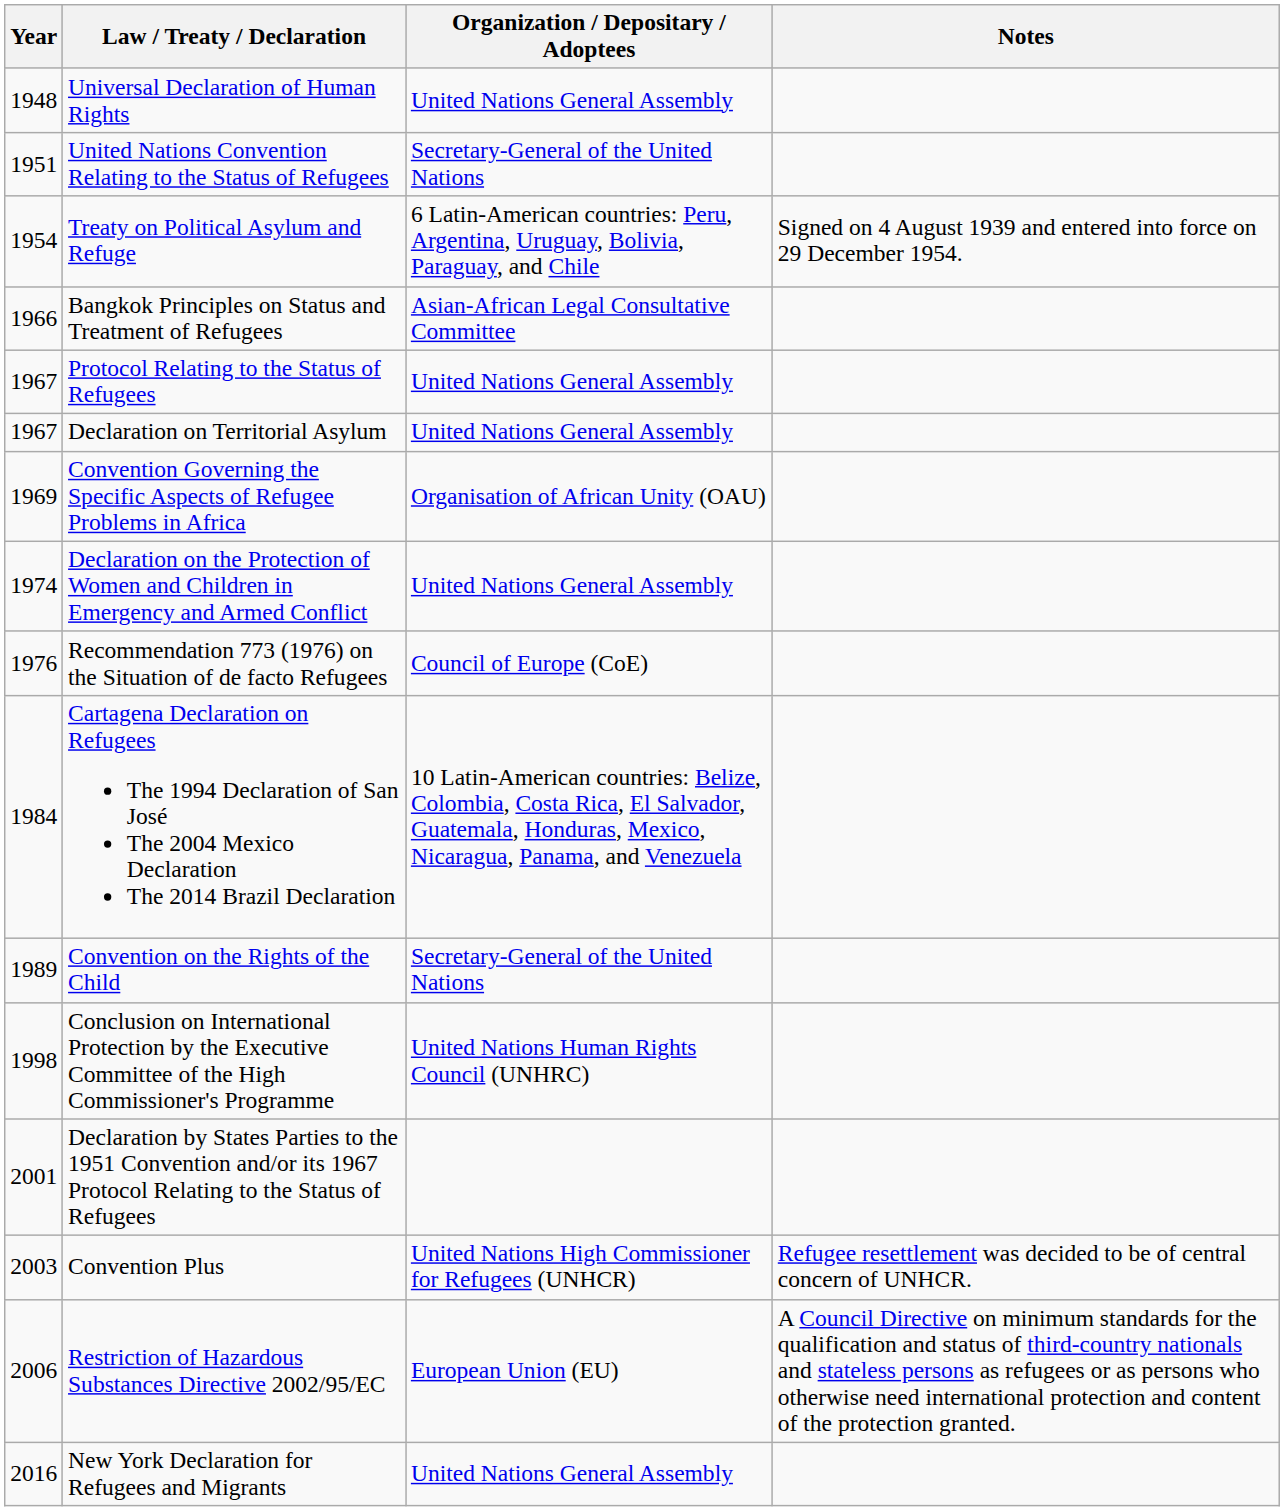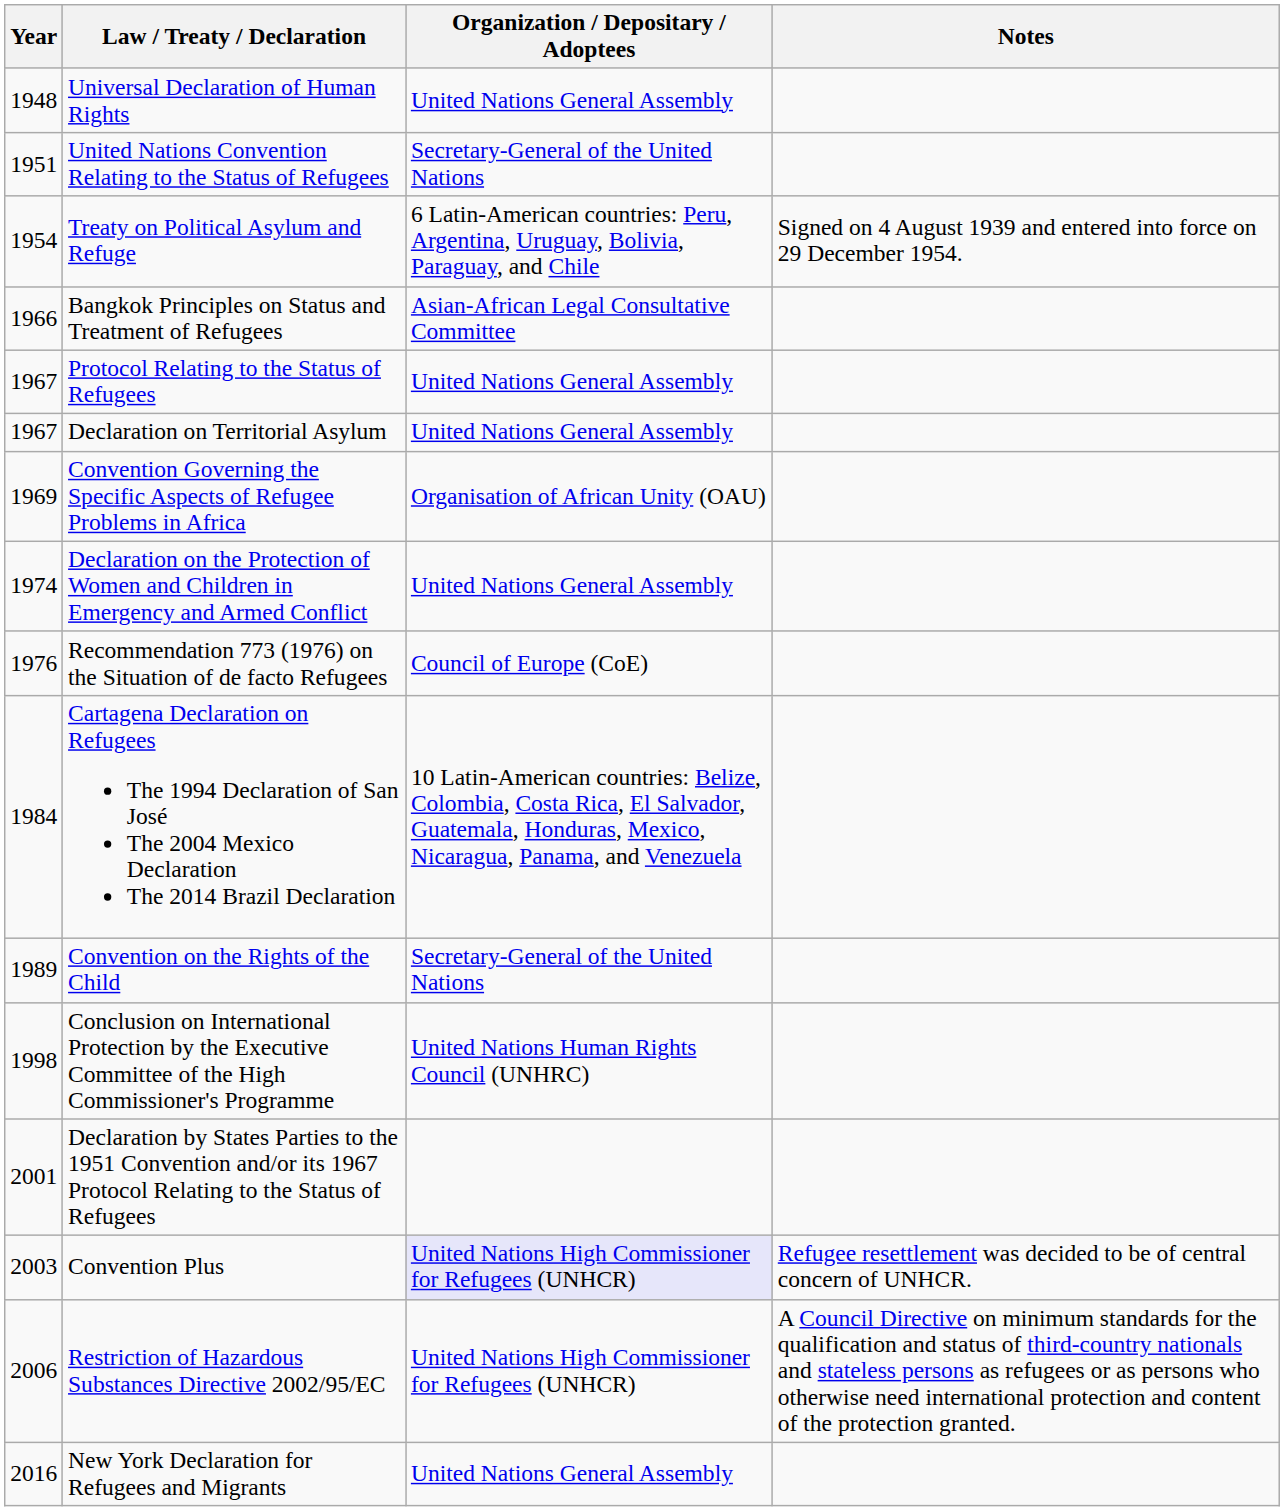Convention Plus | Organization / Depositary / Adoptees: no background -> lavender background
Restriction of Hazardous Substances Directive 2002/95/EC | Organization / Depositary / Adoptees: European Union (EU) -> United Nations High Commissioner for Refugees (UNHCR)
